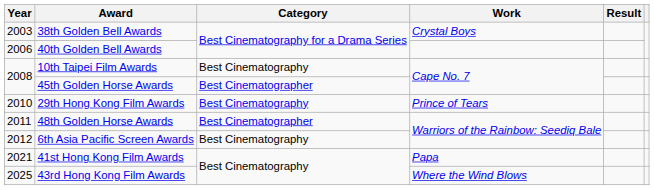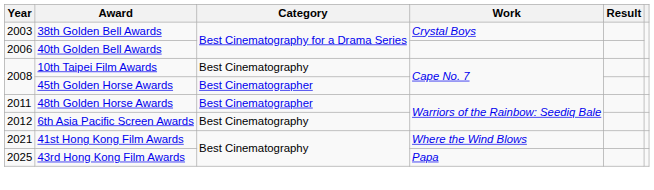- row: 2010 | 29th Hong Kong Film Awards | Best Cinematography | Prince of Tears
41st Hong Kong Film Awards | Work: Papa -> Where the Wind Blows
43rd Hong Kong Film Awards | Work: Where the Wind Blows -> Papa
